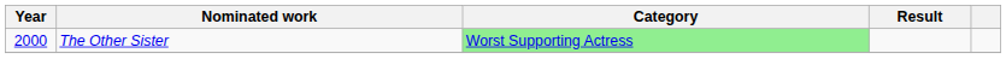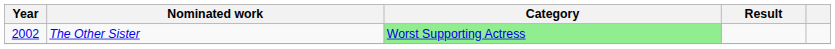The Other Sister | Year: 2000 -> 2002
